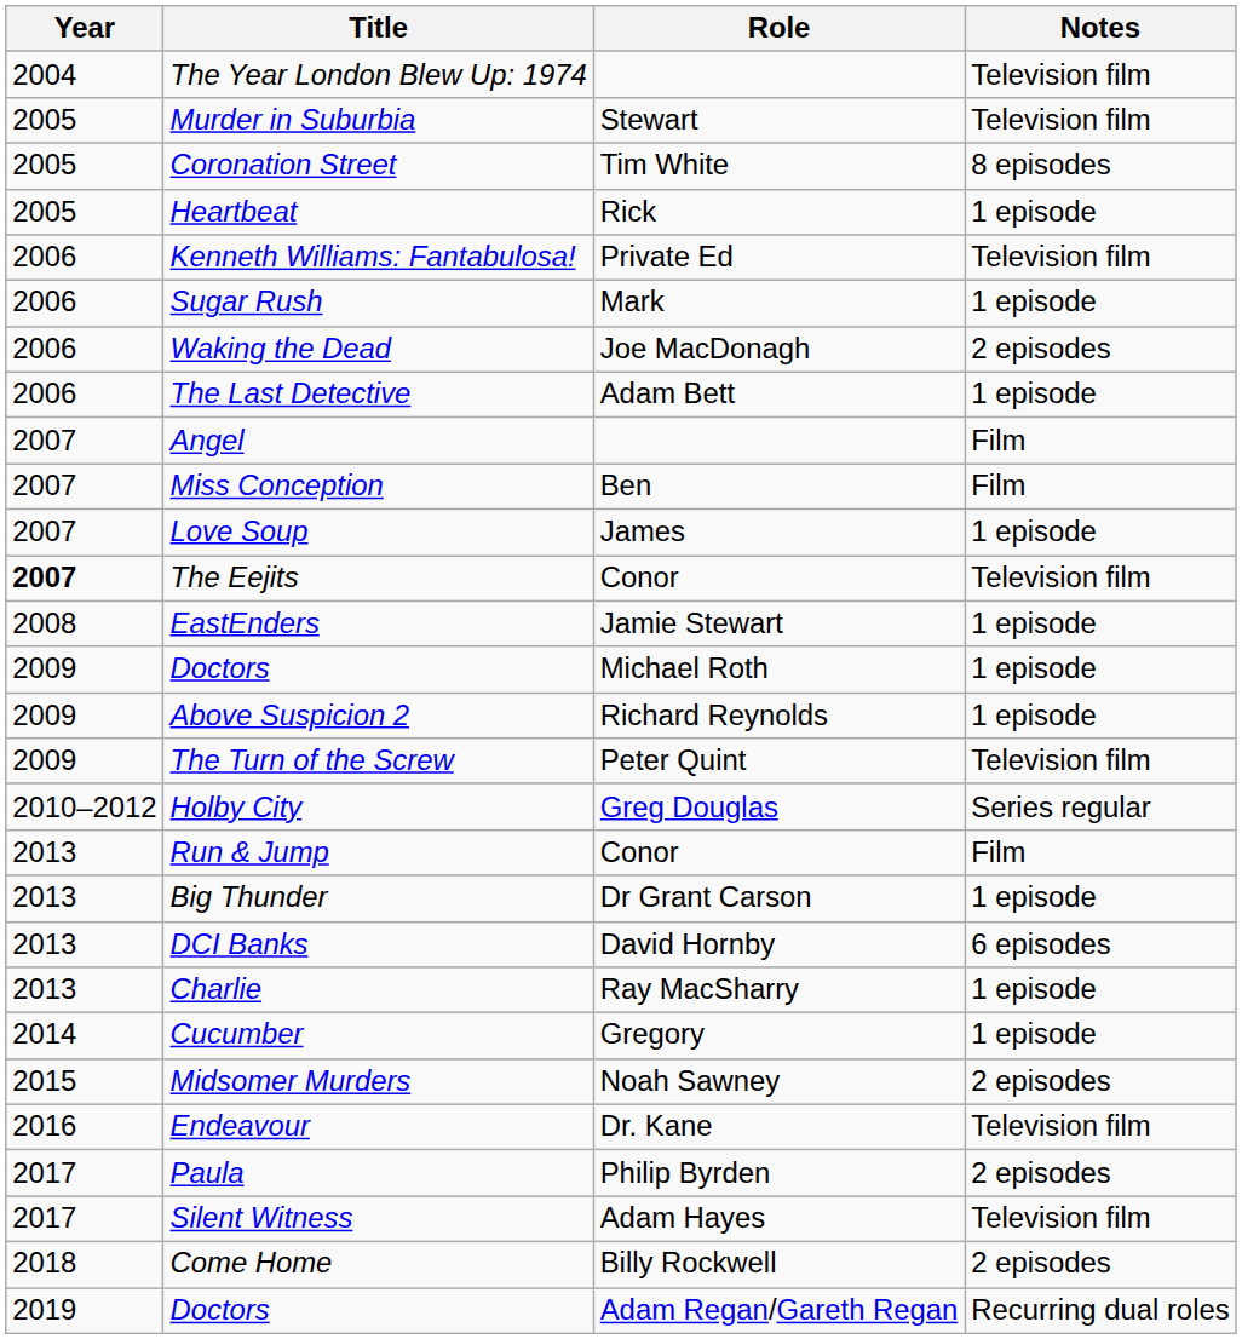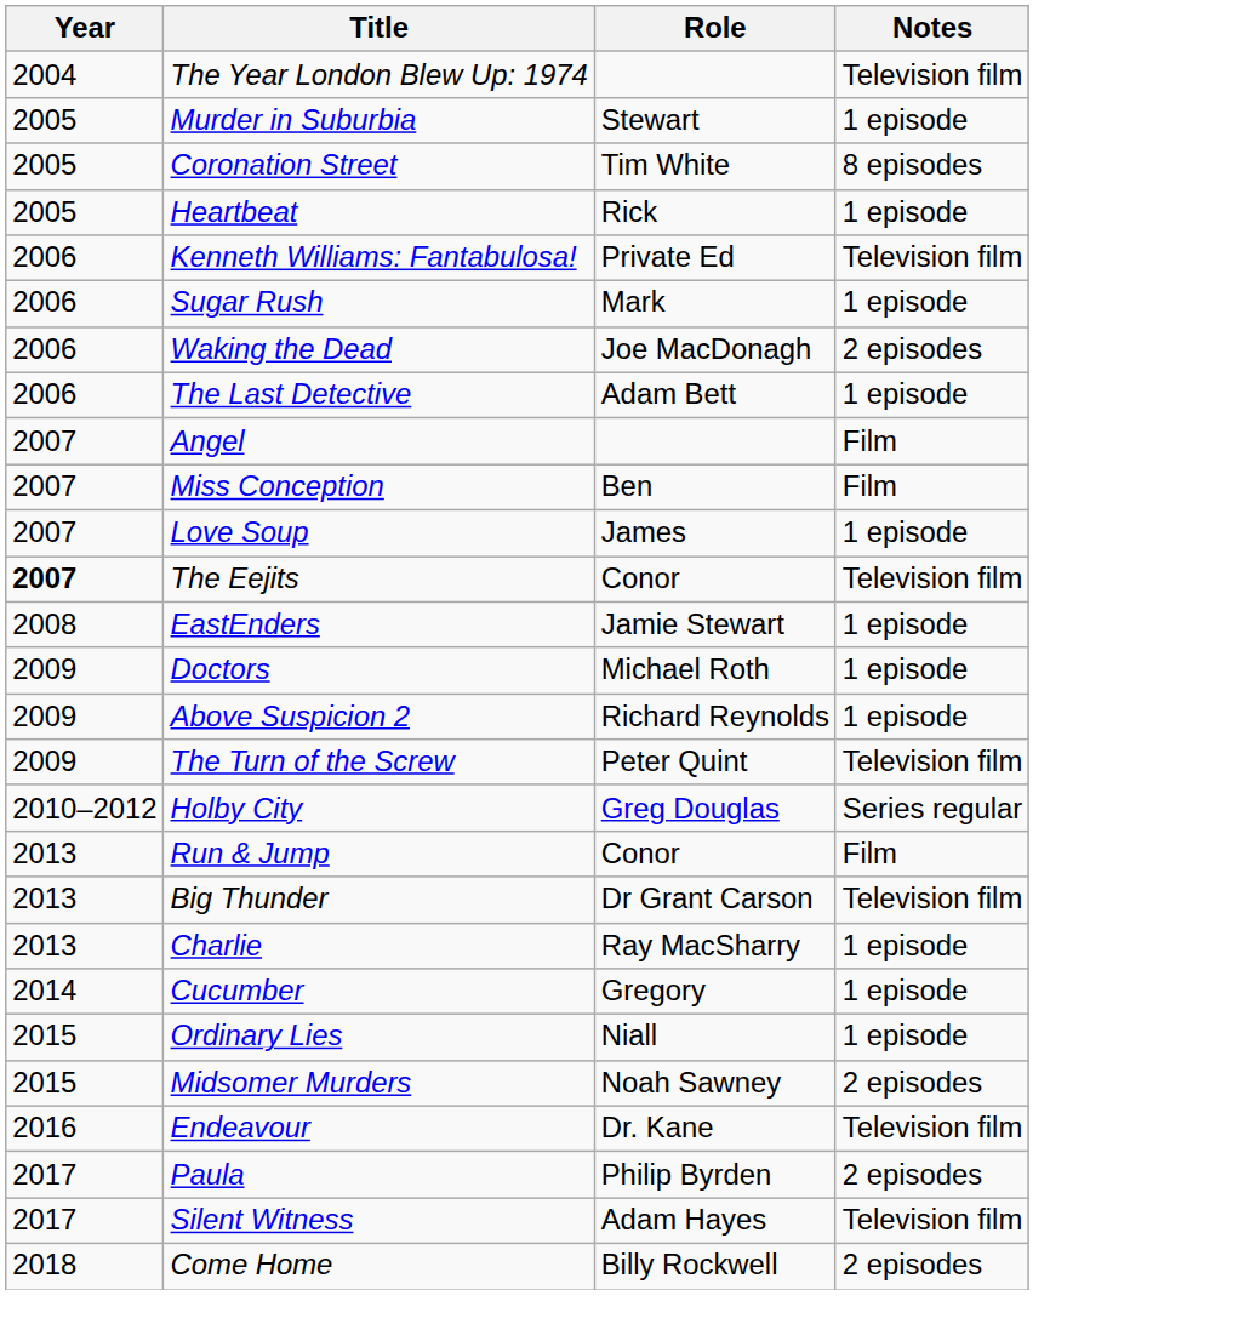Murder in Suburbia | Notes: Television film -> 1 episode
Big Thunder | Notes: 1 episode -> Television film
- row: 2013 | DCI Banks | David Hornby | 6 episodes
+ row: 2015 | Ordinary Lies | Niall | 1 episode
- row: 2019 | Doctors | Adam Regan/Gareth Regan | Recurring dual roles
